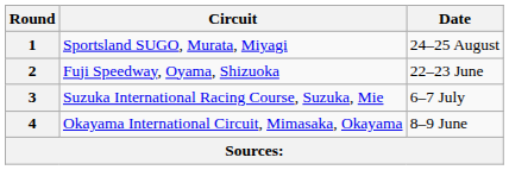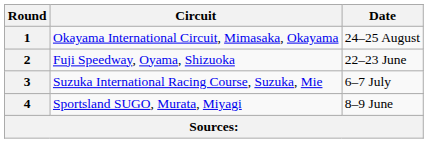1 | Circuit: Sportsland SUGO, Murata, Miyagi -> Okayama International Circuit, Mimasaka, Okayama
4 | Circuit: Okayama International Circuit, Mimasaka, Okayama -> Sportsland SUGO, Murata, Miyagi
